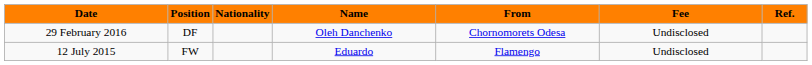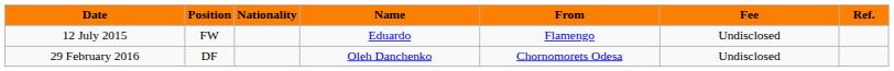rows swapped: 12 July 2015 <-> 29 February 2016
